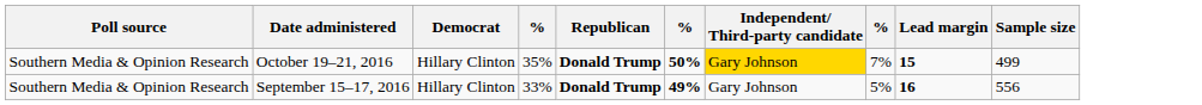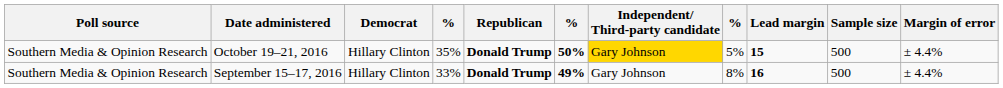+ column: Margin of error | ± 4.4% | ± 4.4%
October 19–21, 2016 | column 8: 7% -> 5%
October 19–21, 2016 | Sample size: 499 -> 500
September 15–17, 2016 | column 8: 5% -> 8%
September 15–17, 2016 | Sample size: 556 -> 500
